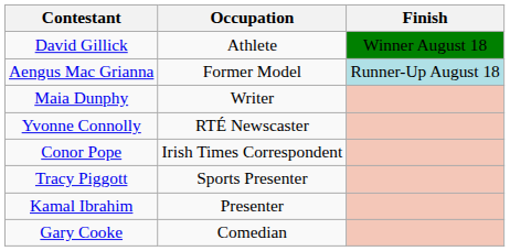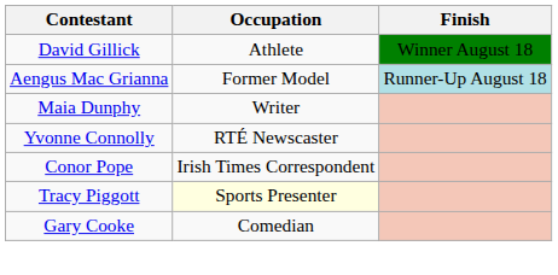Tracy Piggott | Occupation: no background -> lightyellow background
- row: Kamal Ibrahim | Presenter
